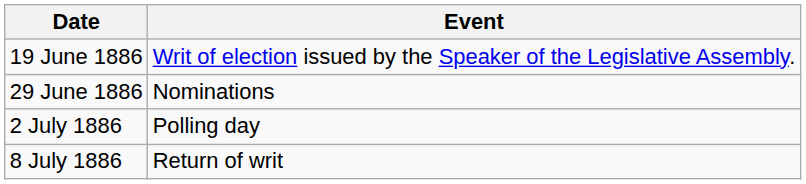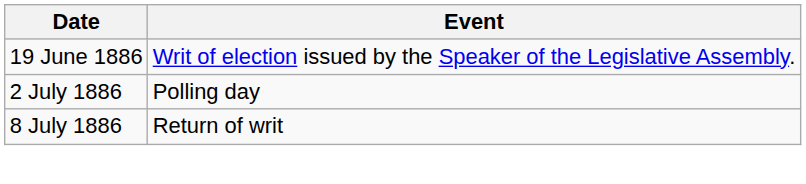- row: 29 June 1886 | Nominations
